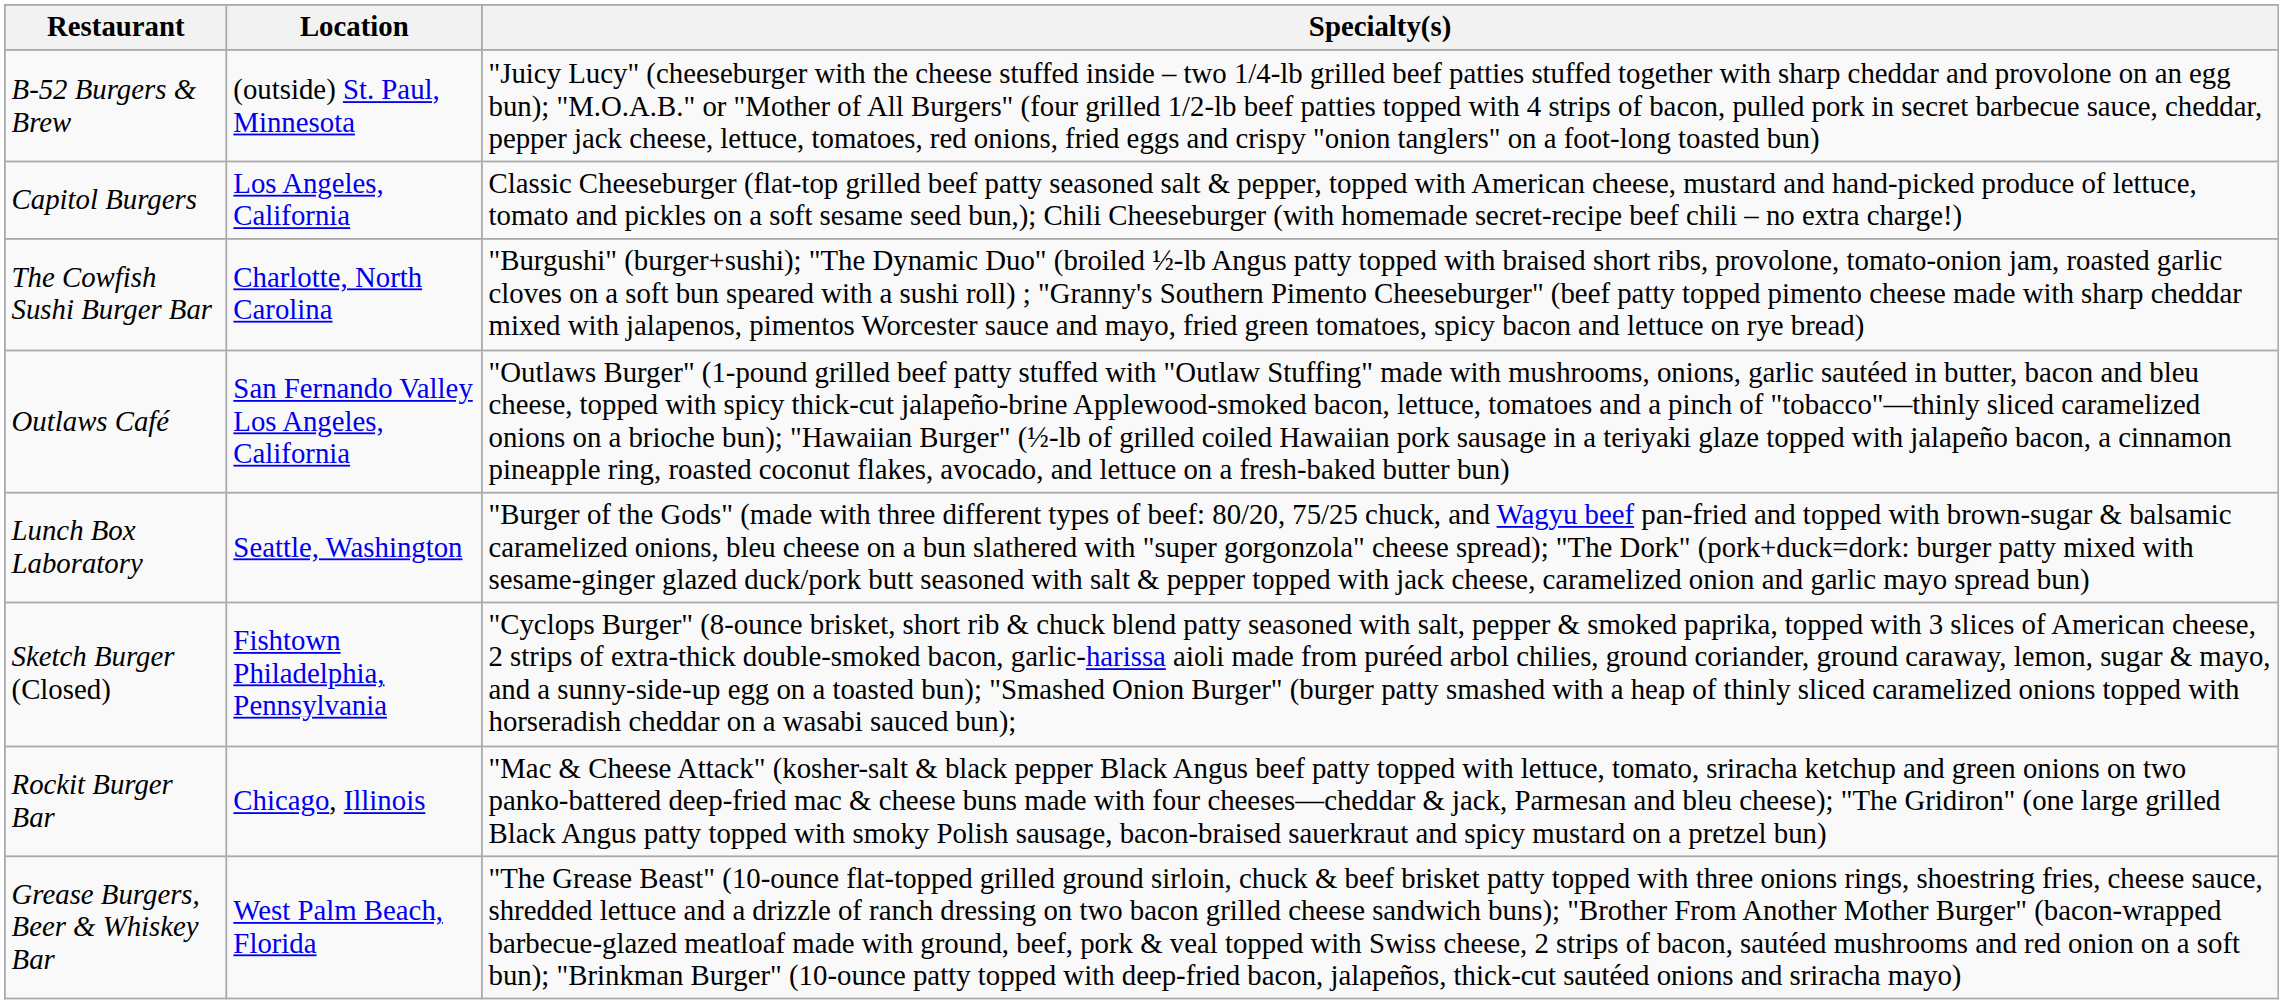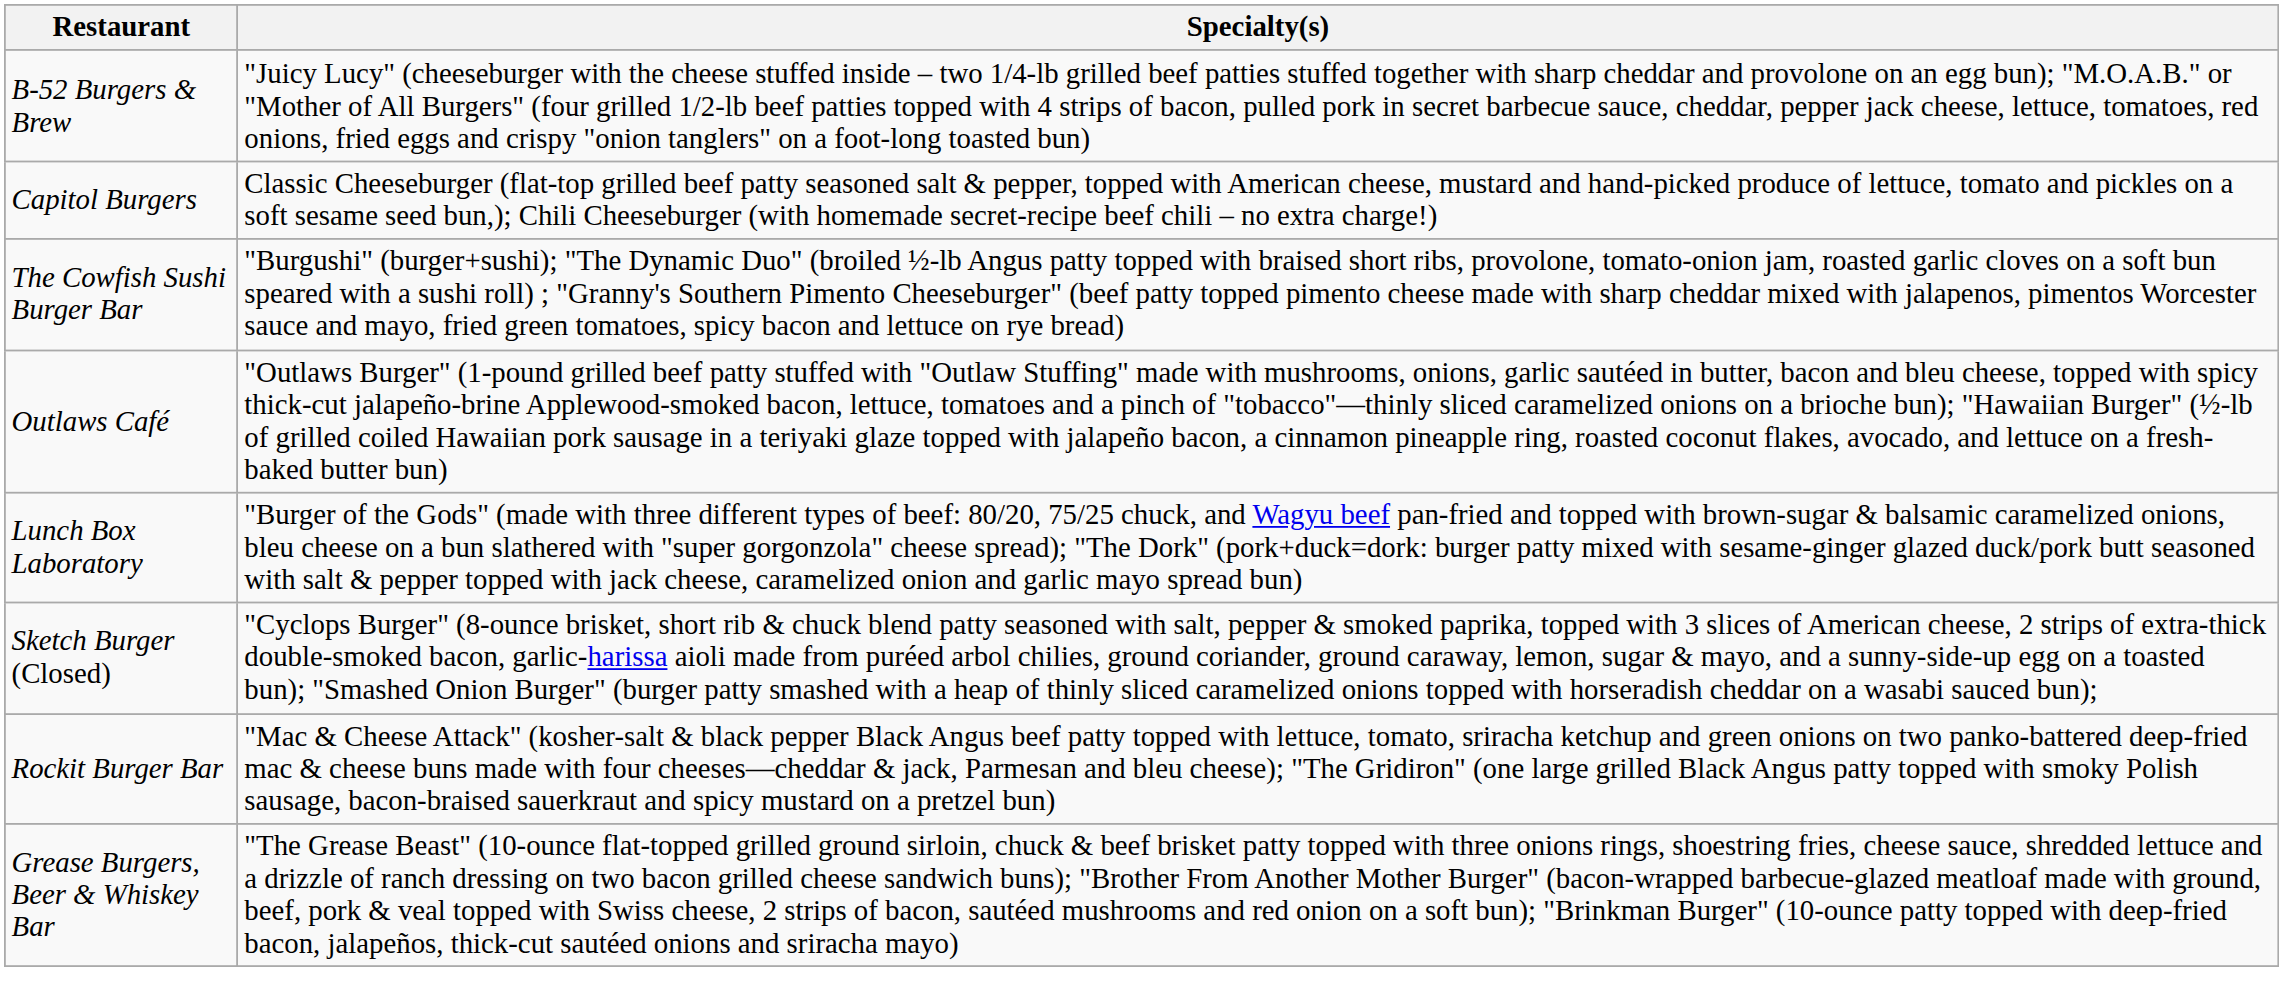- column: Location | (outside) St. Paul, Minnesota | Los Angeles, California | Charlotte, North Carolina | San Fernando Valley Los Angeles, California | Seattle, Washington | Fishtown Philadelphia, Pennsylvania | Chicago, Illinois | West Palm Beach, Florida
